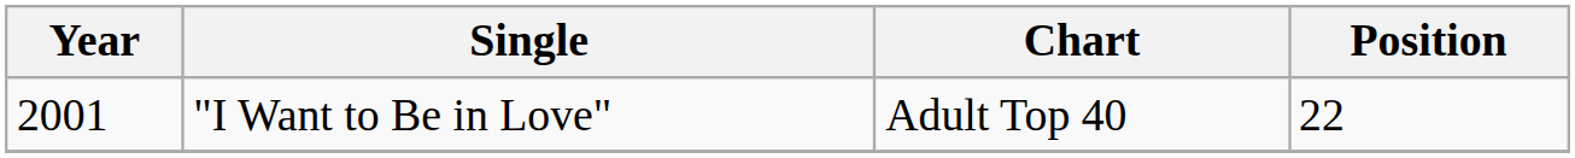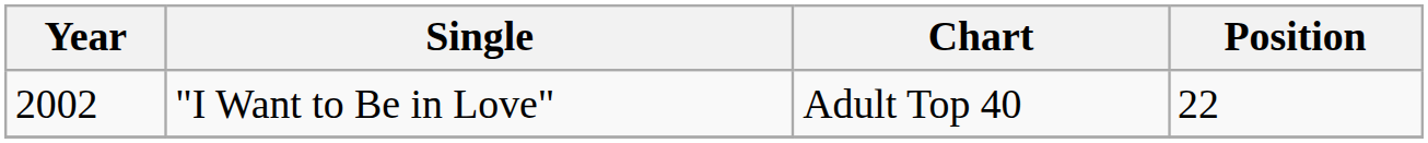"I Want to Be in Love" | Year: 2001 -> 2002
